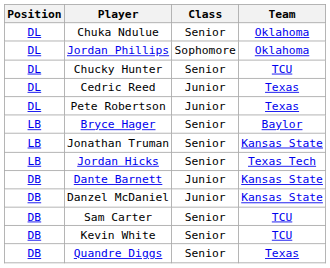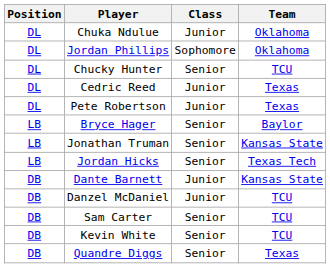Chuka Ndulue | Class: Senior -> Junior
Danzel McDaniel | Team: Kansas State -> TCU
